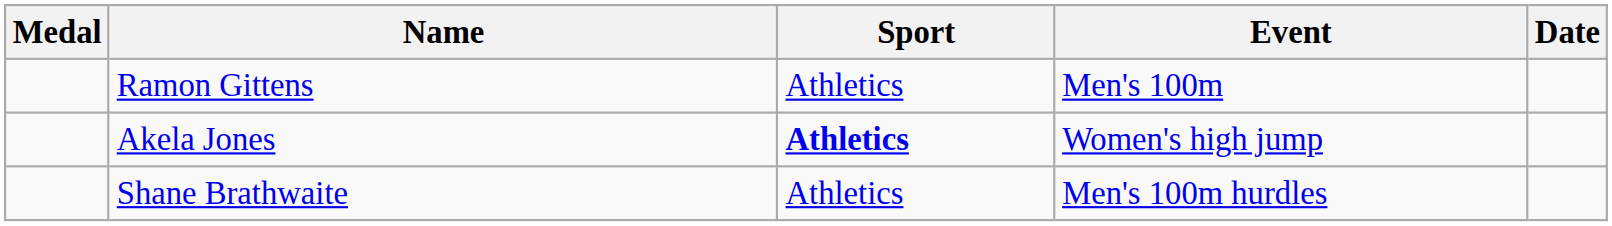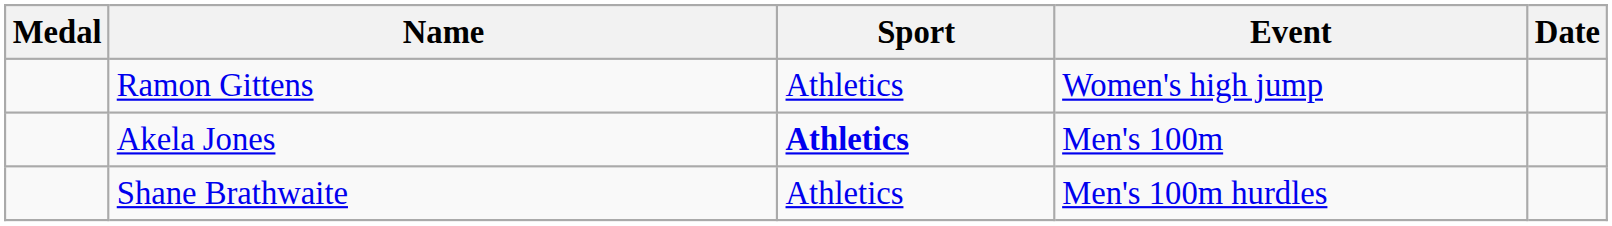Ramon Gittens | Event: Men's 100m -> Women's high jump
Akela Jones | Event: Women's high jump -> Men's 100m
